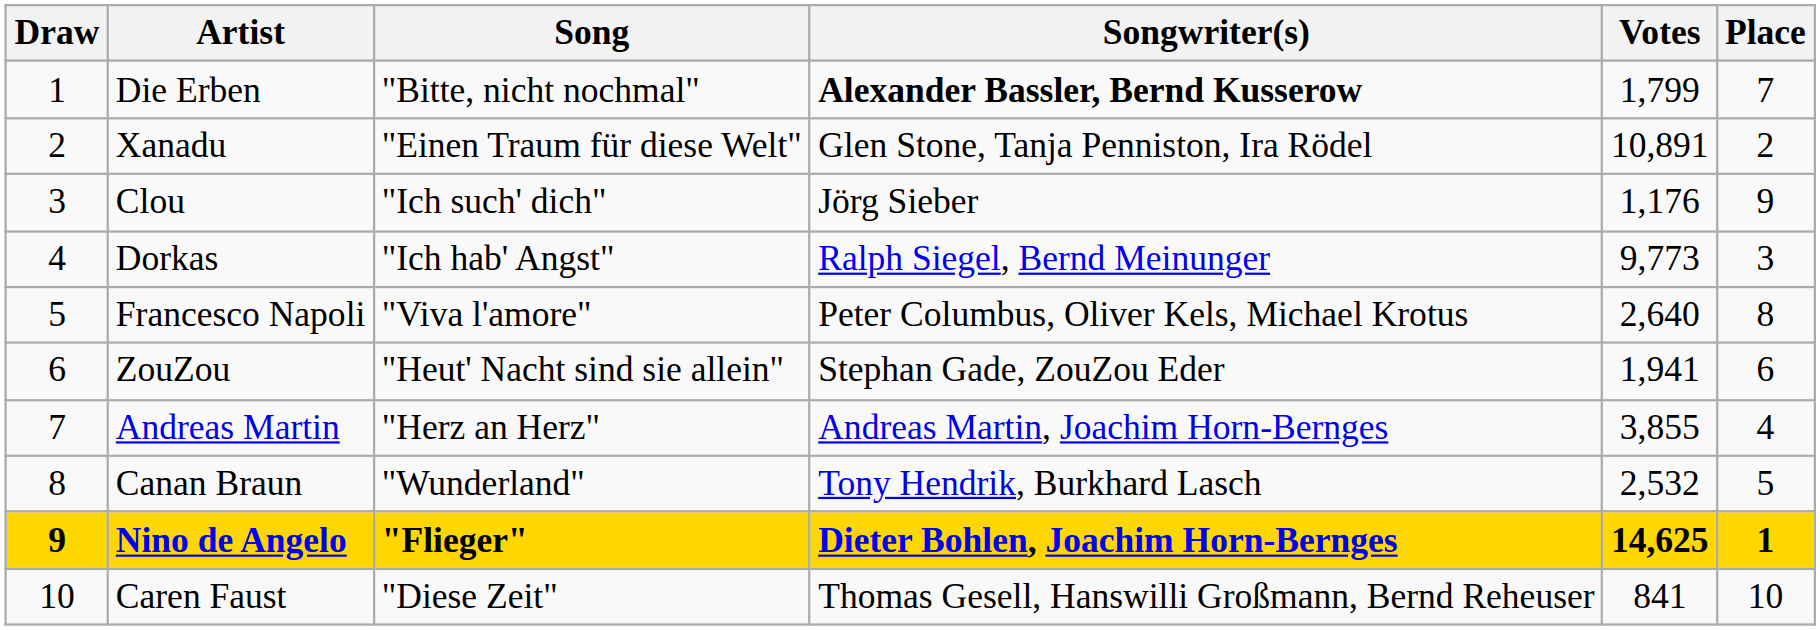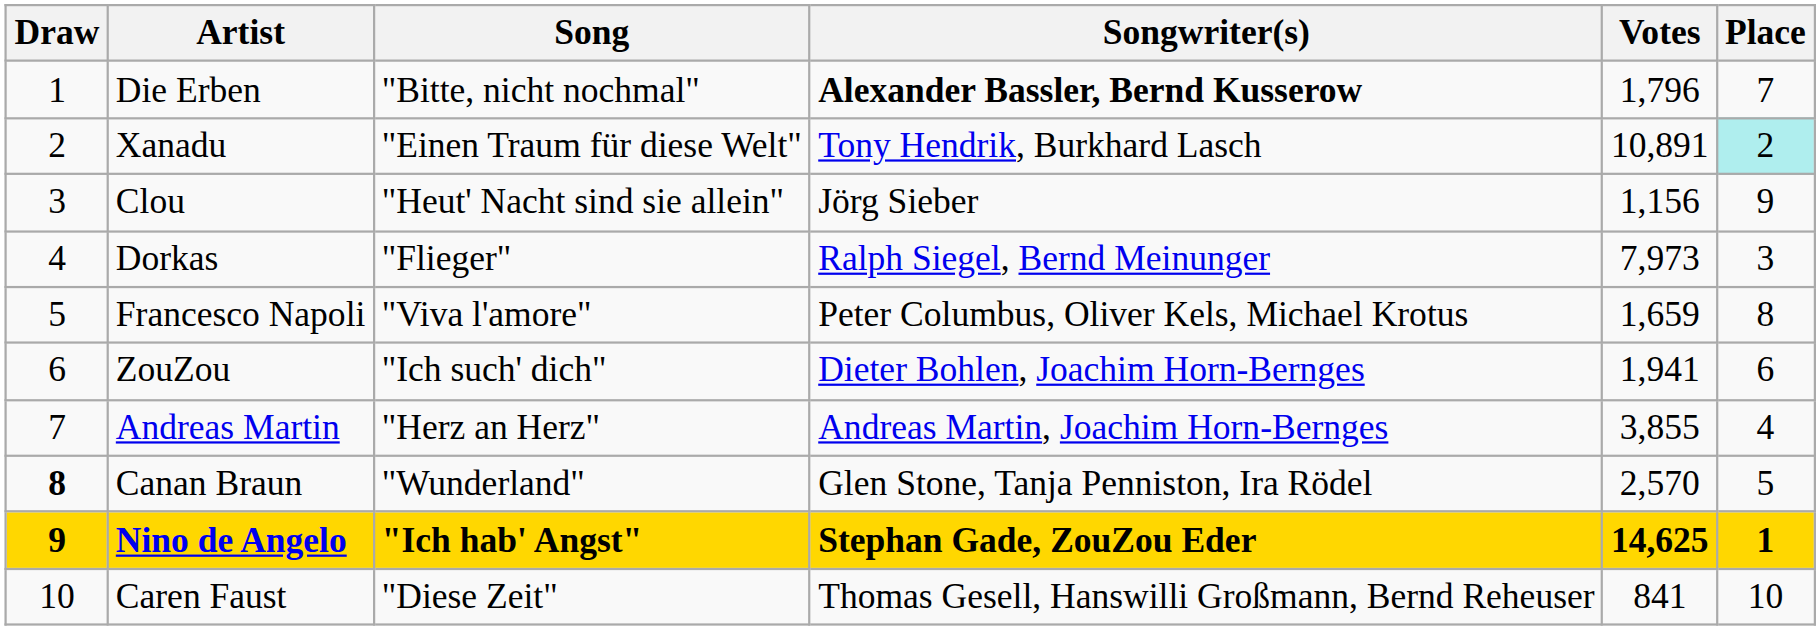Die Erben | Votes: 1,799 -> 1,796
Xanadu | Songwriter(s): Glen Stone, Tanja Penniston, Ira Rödel -> Tony Hendrik, Burkhard Lasch
Xanadu | Place: no background -> paleturquoise background
Clou | Song: "Ich such' dich" -> "Heut' Nacht sind sie allein"
Clou | Votes: 1,176 -> 1,156
Dorkas | Song: "Ich hab' Angst" -> "Flieger"
Dorkas | Votes: 9,773 -> 7,973
Francesco Napoli | Votes: 2,640 -> 1,659
ZouZou | Song: "Heut' Nacht sind sie allein" -> "Ich such' dich"
ZouZou | Songwriter(s): Stephan Gade, ZouZou Eder -> Dieter Bohlen, Joachim Horn-Bernges
Canan Braun | Draw: normal -> bold
Canan Braun | Songwriter(s): Tony Hendrik, Burkhard Lasch -> Glen Stone, Tanja Penniston, Ira Rödel
Canan Braun | Votes: 2,532 -> 2,570
Nino de Angelo | Song: "Flieger" -> "Ich hab' Angst"
Nino de Angelo | Songwriter(s): Dieter Bohlen, Joachim Horn-Bernges -> Stephan Gade, ZouZou Eder
